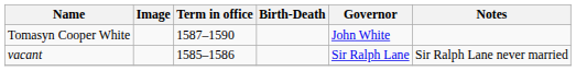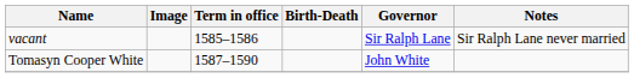rows swapped: vacant <-> Tomasyn Cooper White
